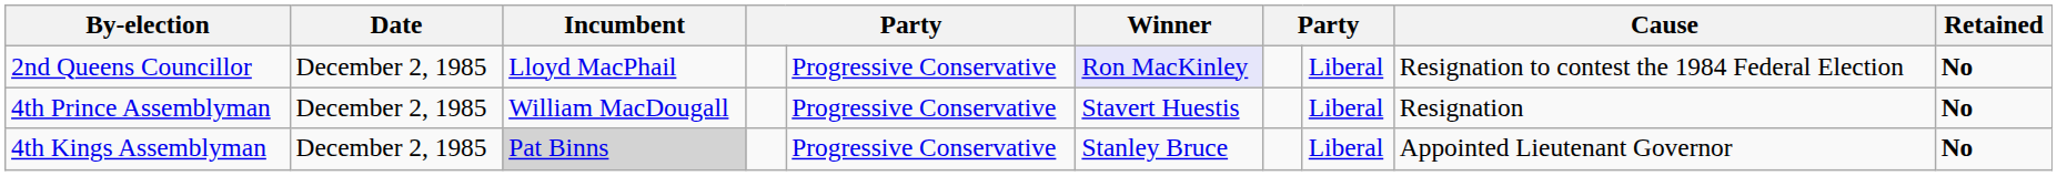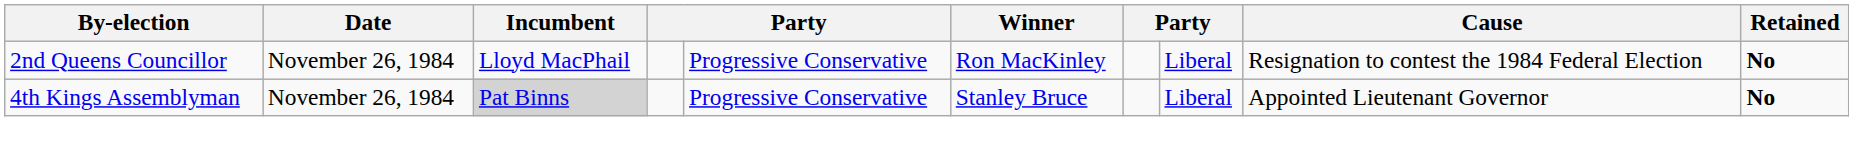2nd Queens Councillor | Date: December 2, 1985 -> November 26, 1984
2nd Queens Councillor | Winner: lavender background -> no background
- row: 4th Prince Assemblyman | December 2, 1985 | William MacDougall | Progressive Conservative | Stavert Huestis | Liberal | Resignation | No
4th Kings Assemblyman | Date: December 2, 1985 -> November 26, 1984
